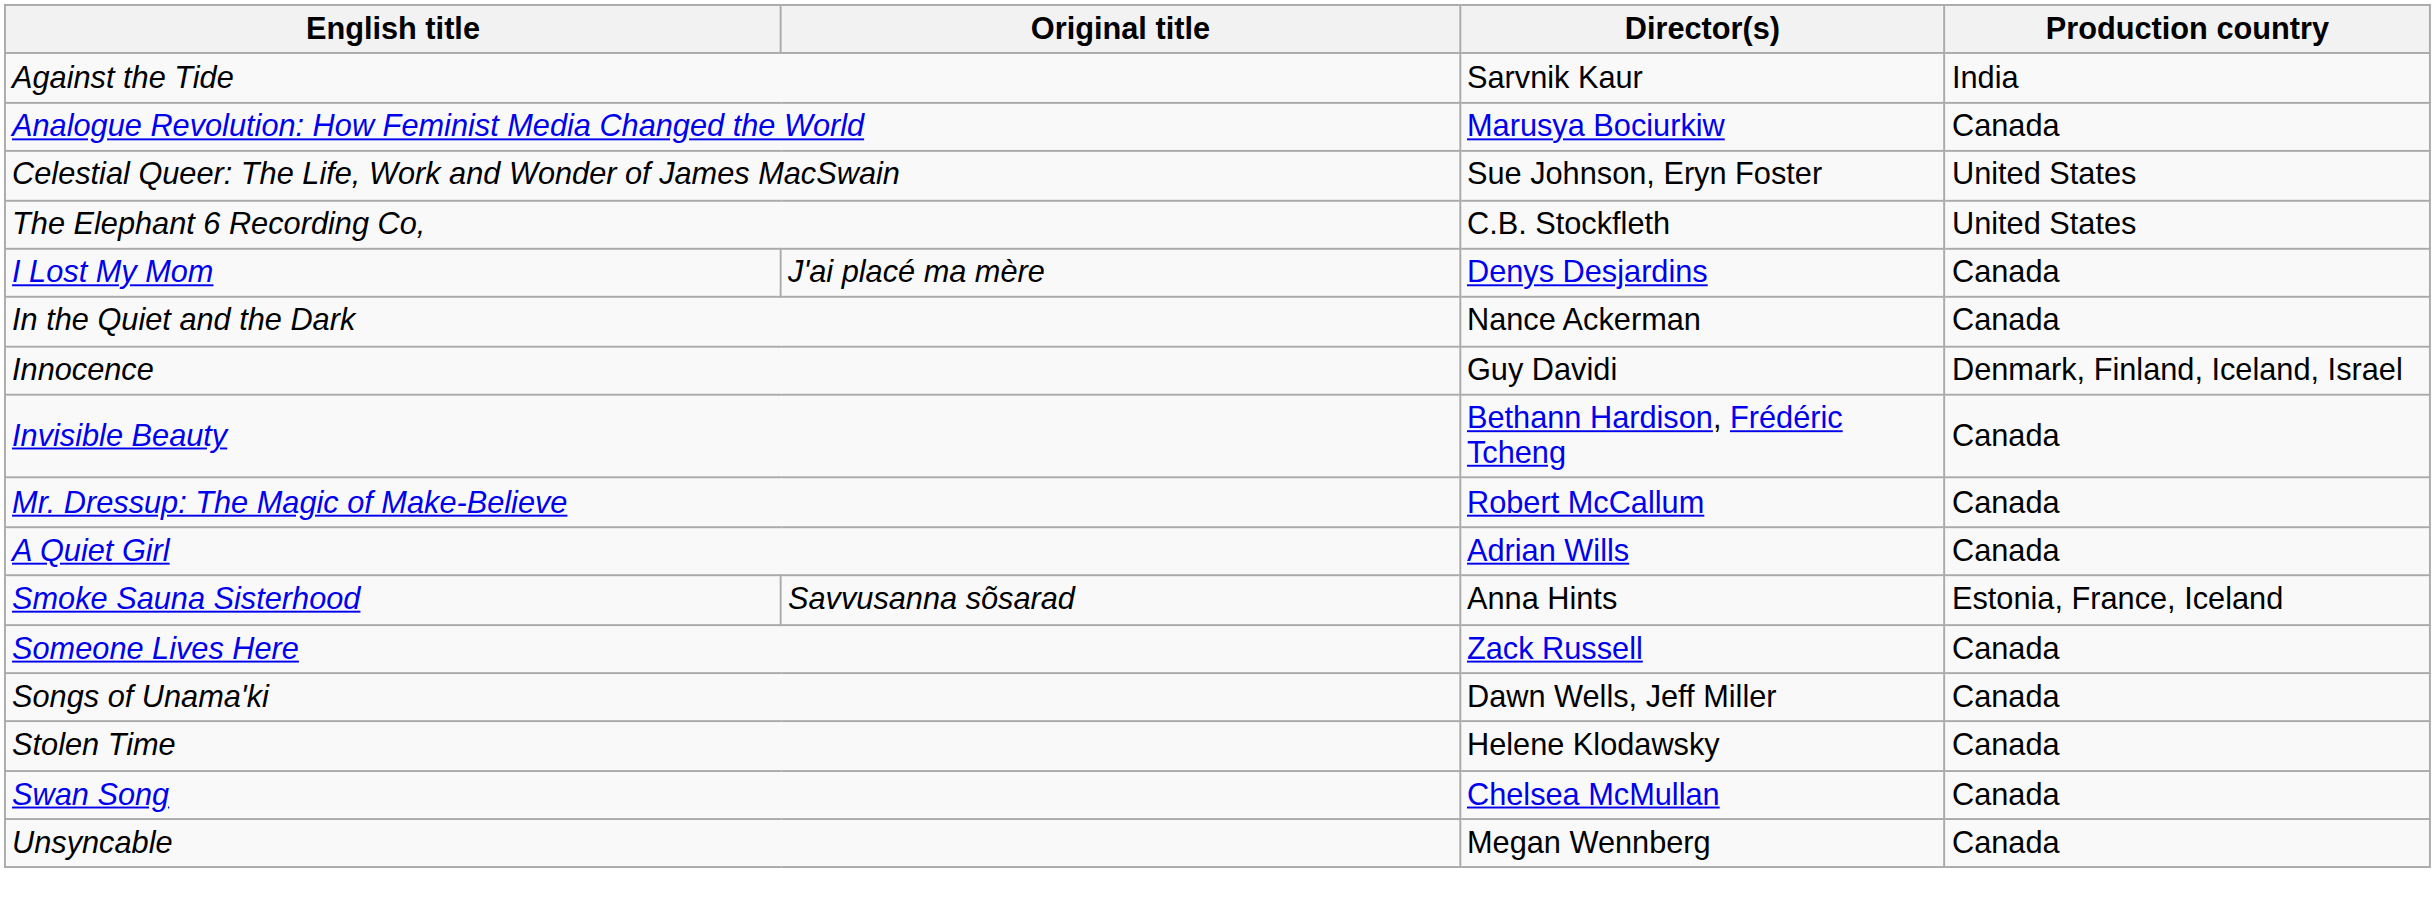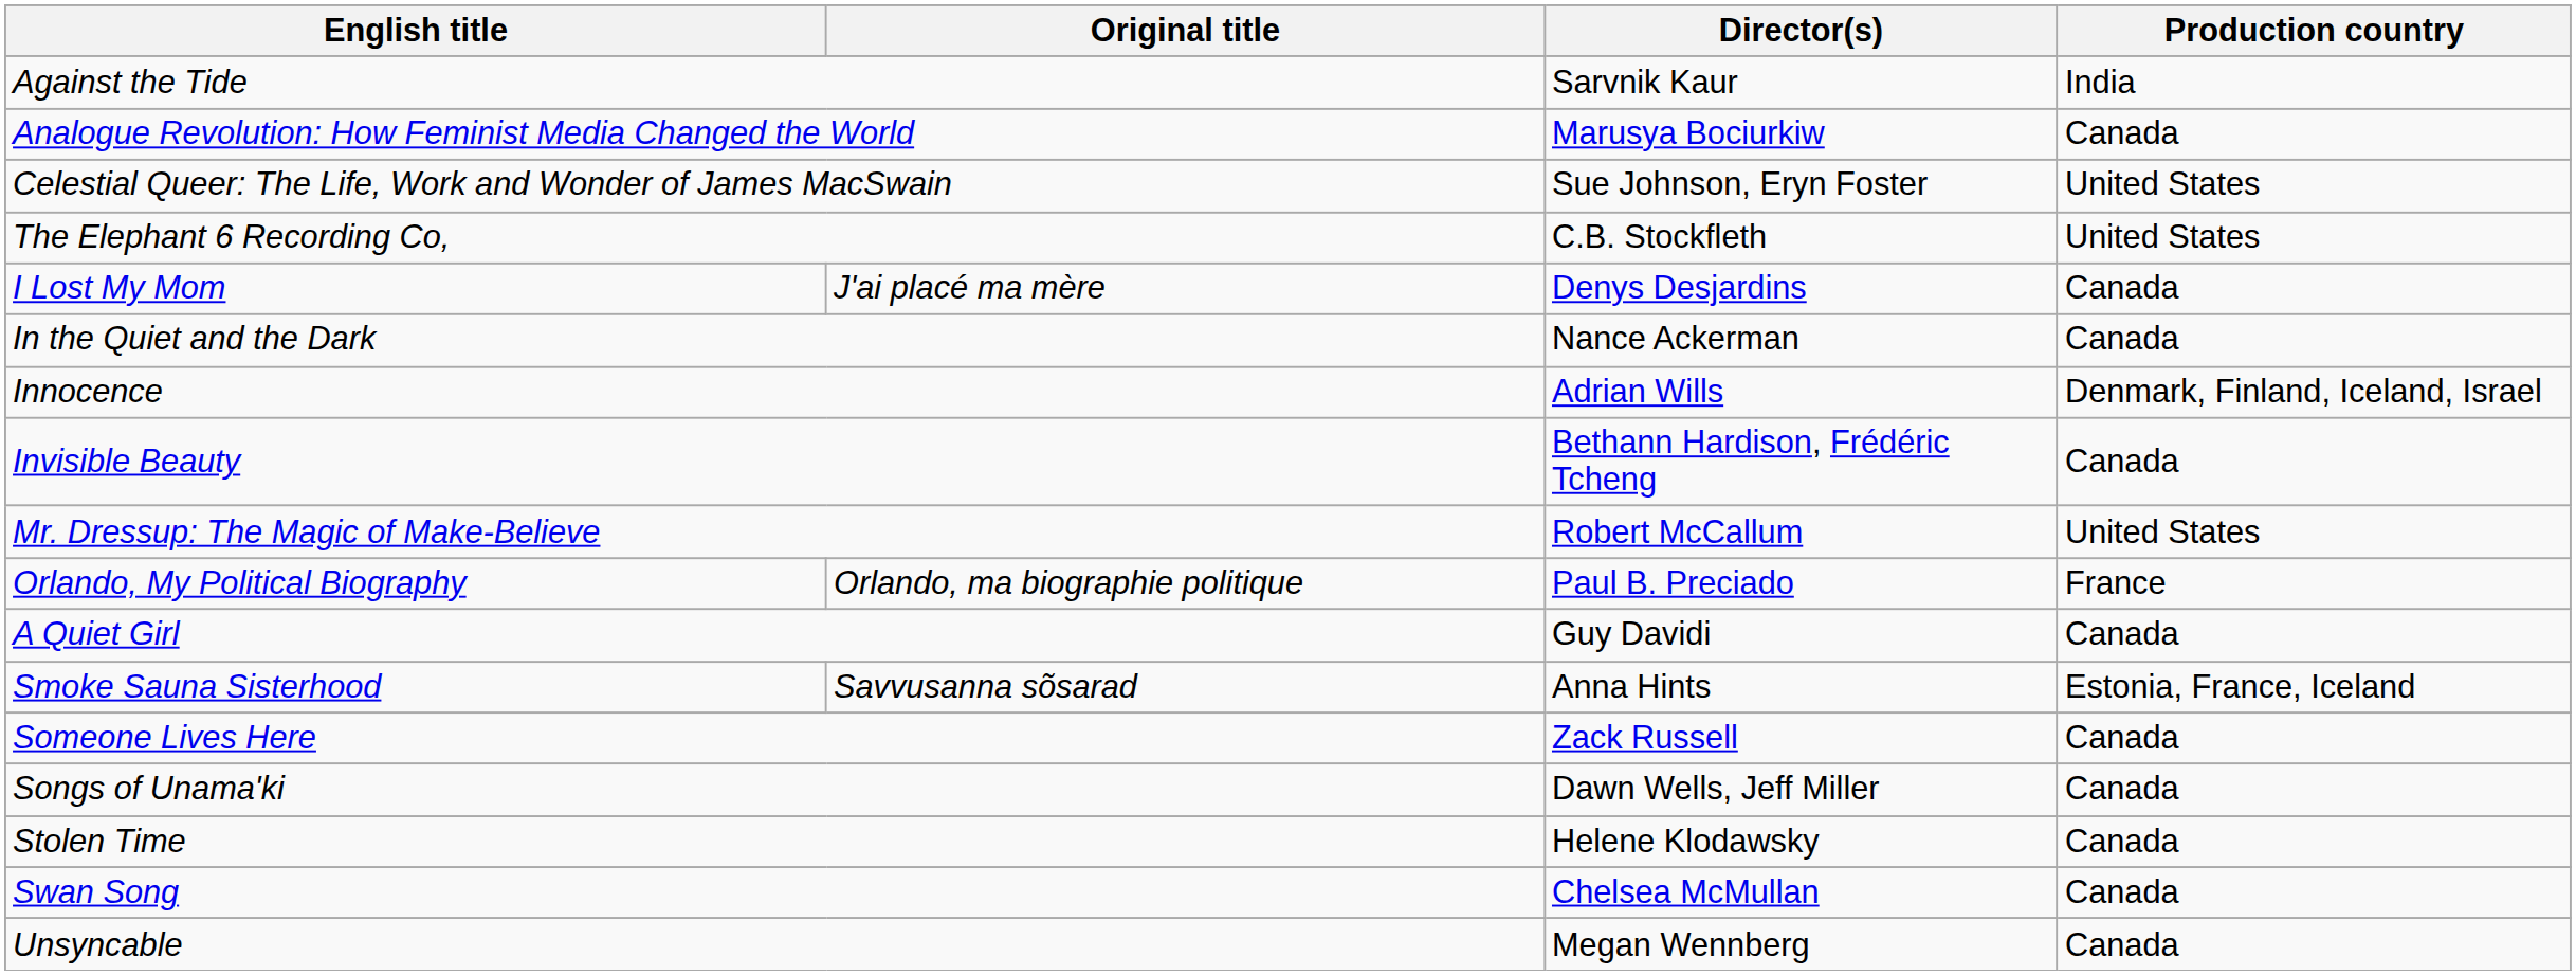Innocence | Director(s): Guy Davidi -> Adrian Wills
Mr. Dressup: The Magic of Make-Believe | Production country: Canada -> United States
+ row: Orlando, My Political Biography | Orlando, ma biographie politique | Paul B. Preciado | France
A Quiet Girl | Director(s): Adrian Wills -> Guy Davidi
